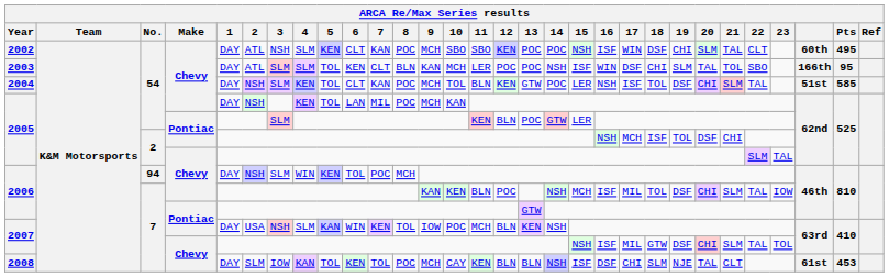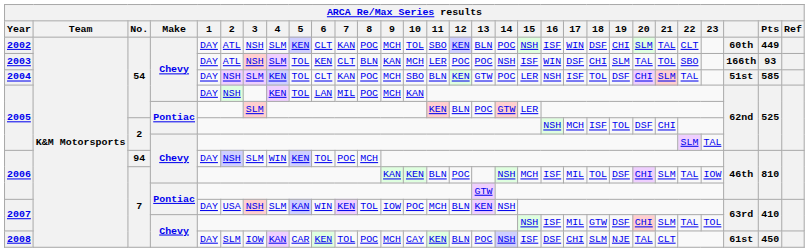2002 | 10: SBO -> TOL
2002 | 13: POC -> BLN
2002 | Pts: 495 -> 449
2003 | 3: SLM -> NSH
2003 | Pts: 95 -> 93
2004 | 10: TOL -> SBO
2008 | 5: TOL -> CAR
2008 | 13: BLN -> POC
2008 | Pts: 453 -> 450
